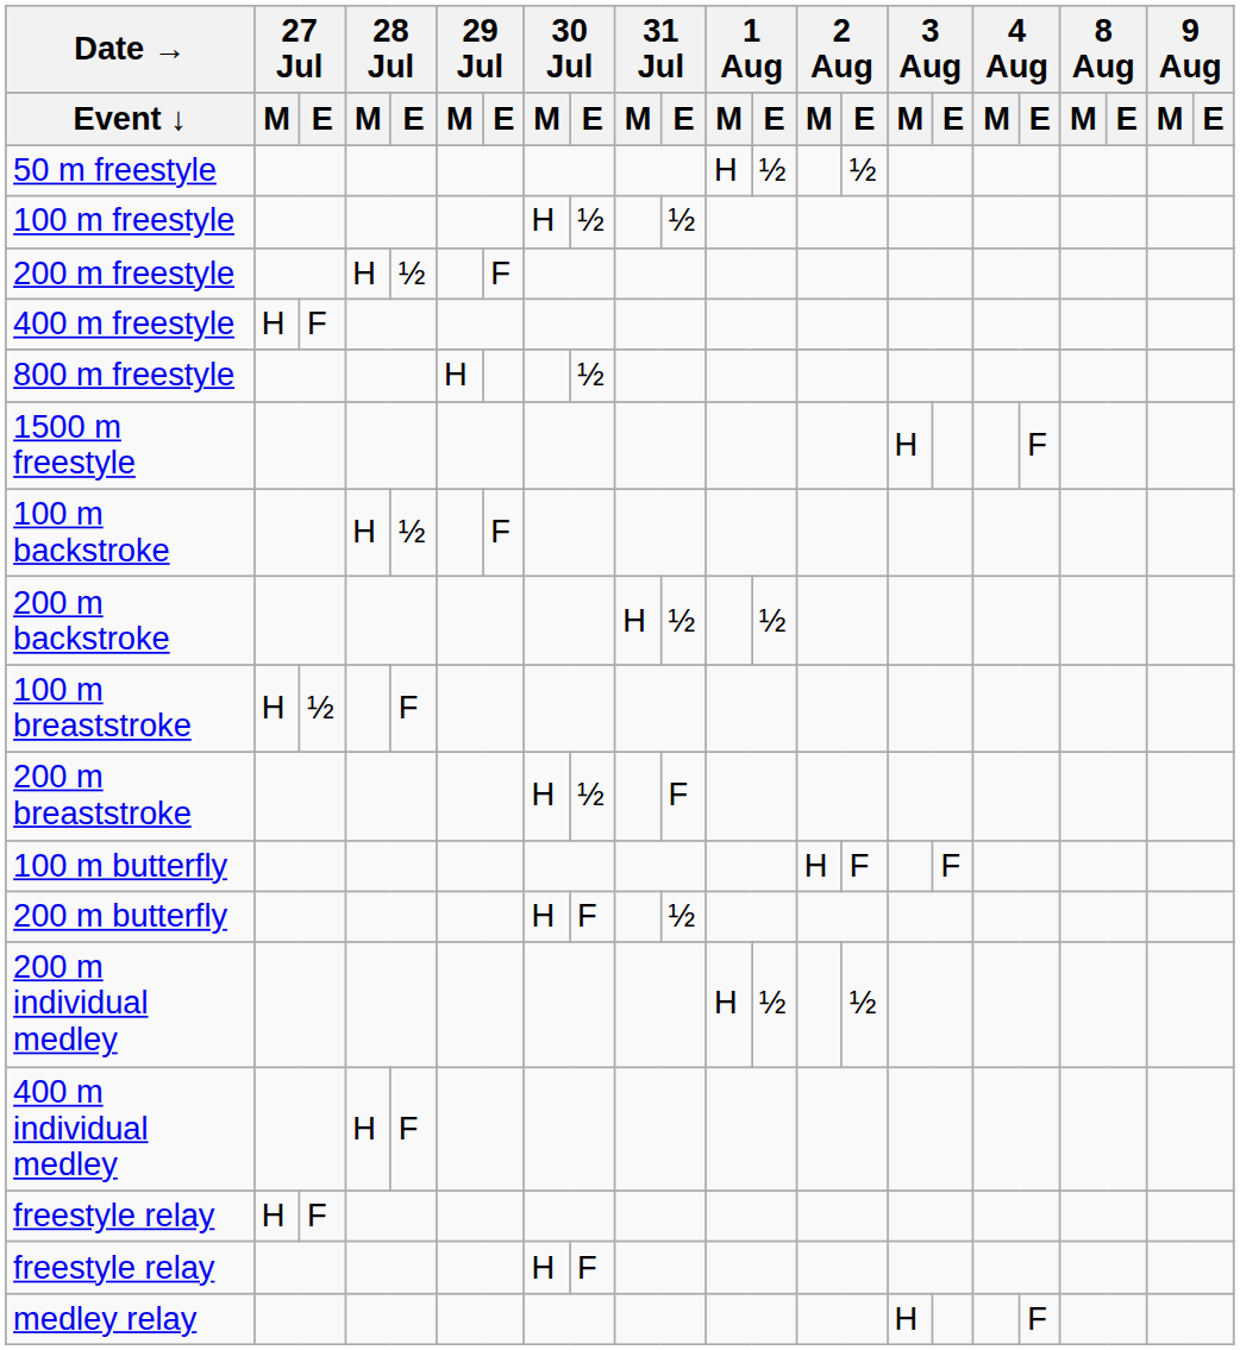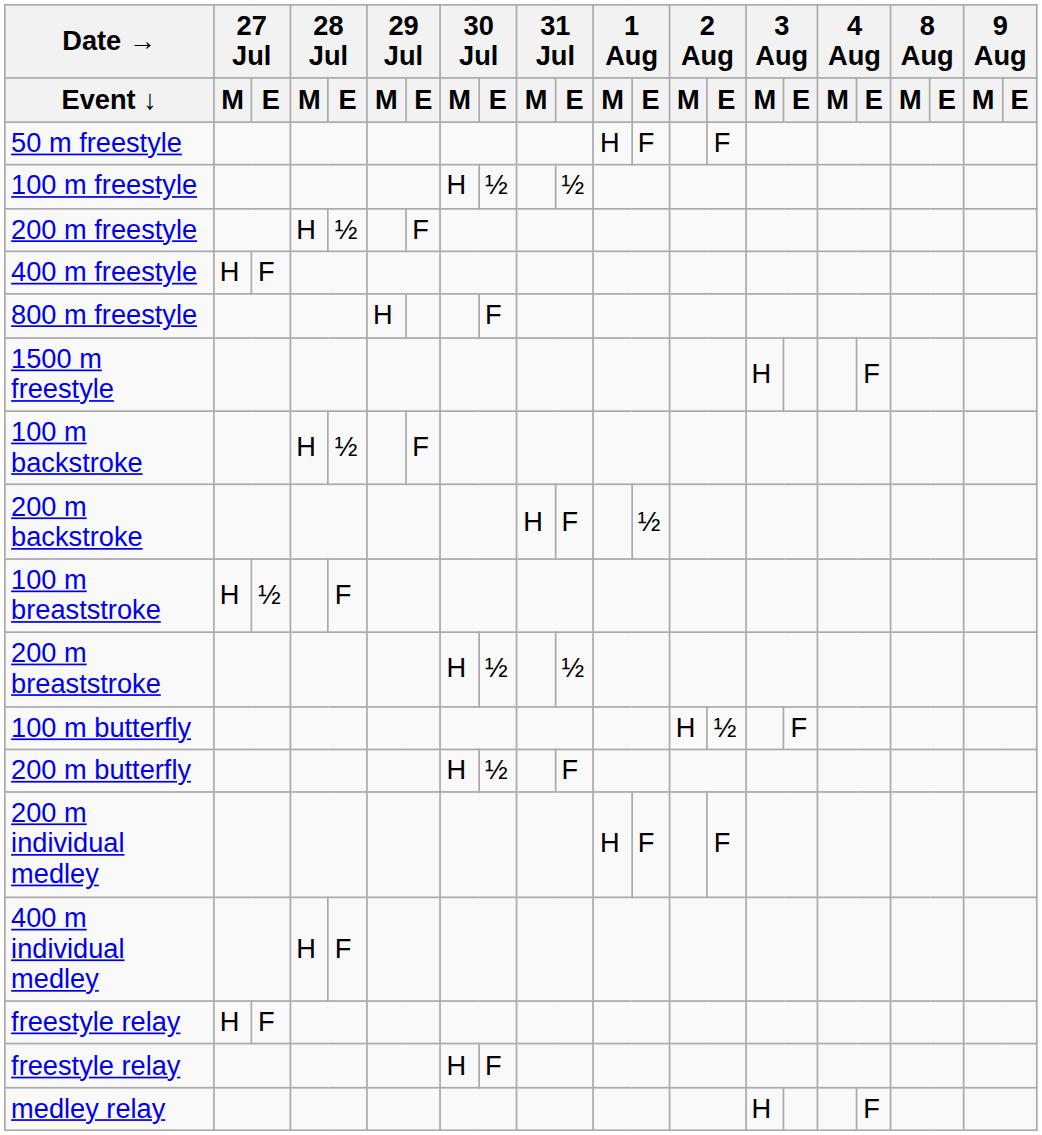50 m freestyle | 1 Aug / E: ½ -> F
50 m freestyle | 2 Aug / E: ½ -> F
800 m freestyle | 30 Jul / E: ½ -> F
200 m backstroke | 31 Jul / E: ½ -> F
200 m breaststroke | 31 Jul / E: F -> ½
100 m butterfly | 2 Aug / E: F -> ½
200 m butterfly | 30 Jul / E: F -> ½
200 m butterfly | 31 Jul / E: ½ -> F
200 m individual medley | 1 Aug / E: ½ -> F
200 m individual medley | 2 Aug / E: ½ -> F
